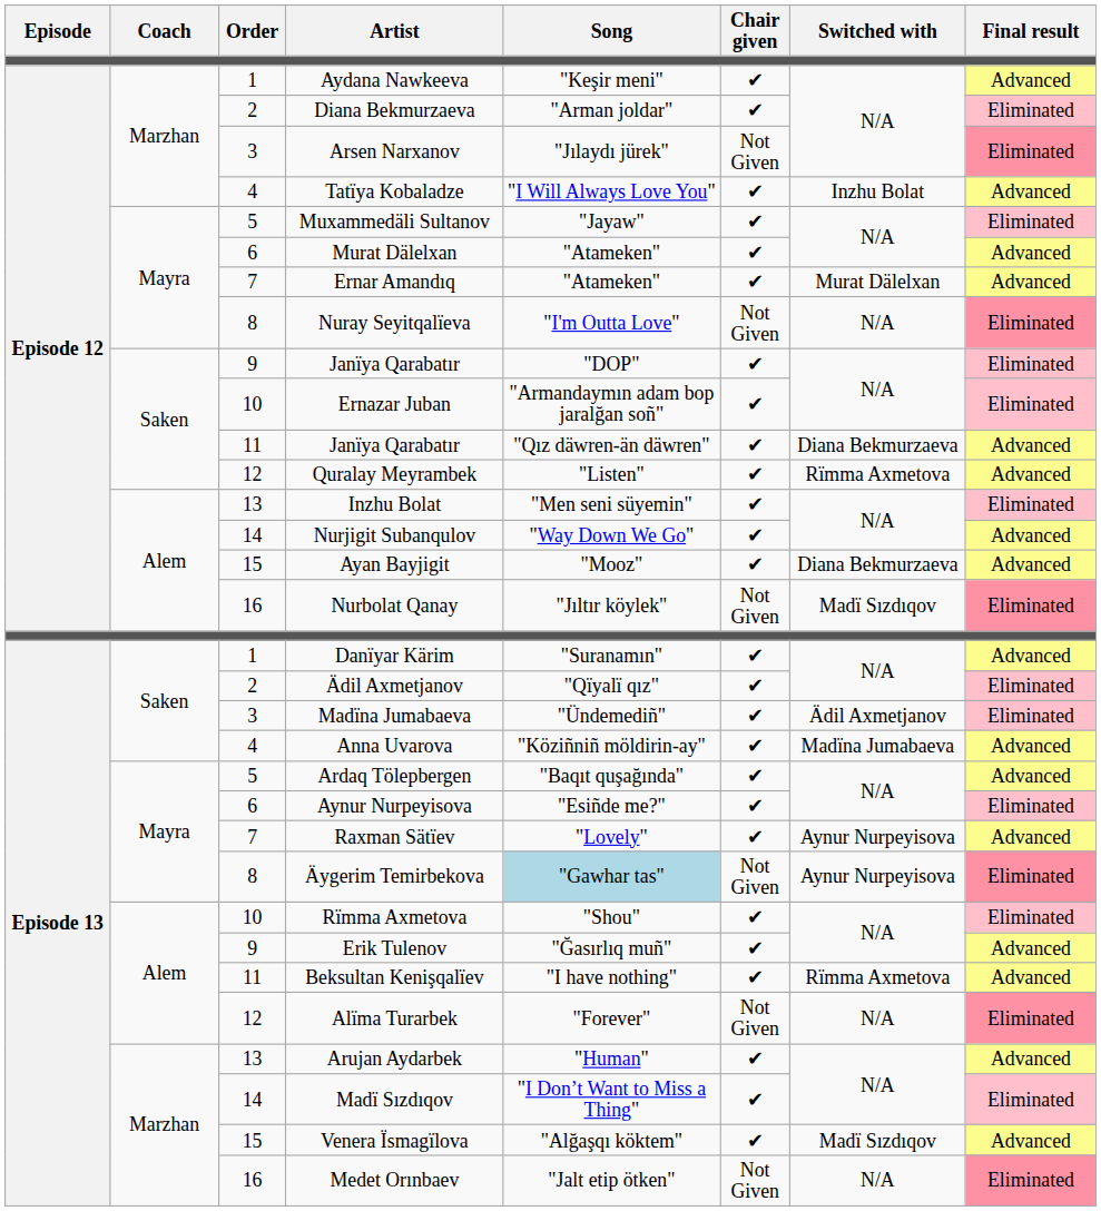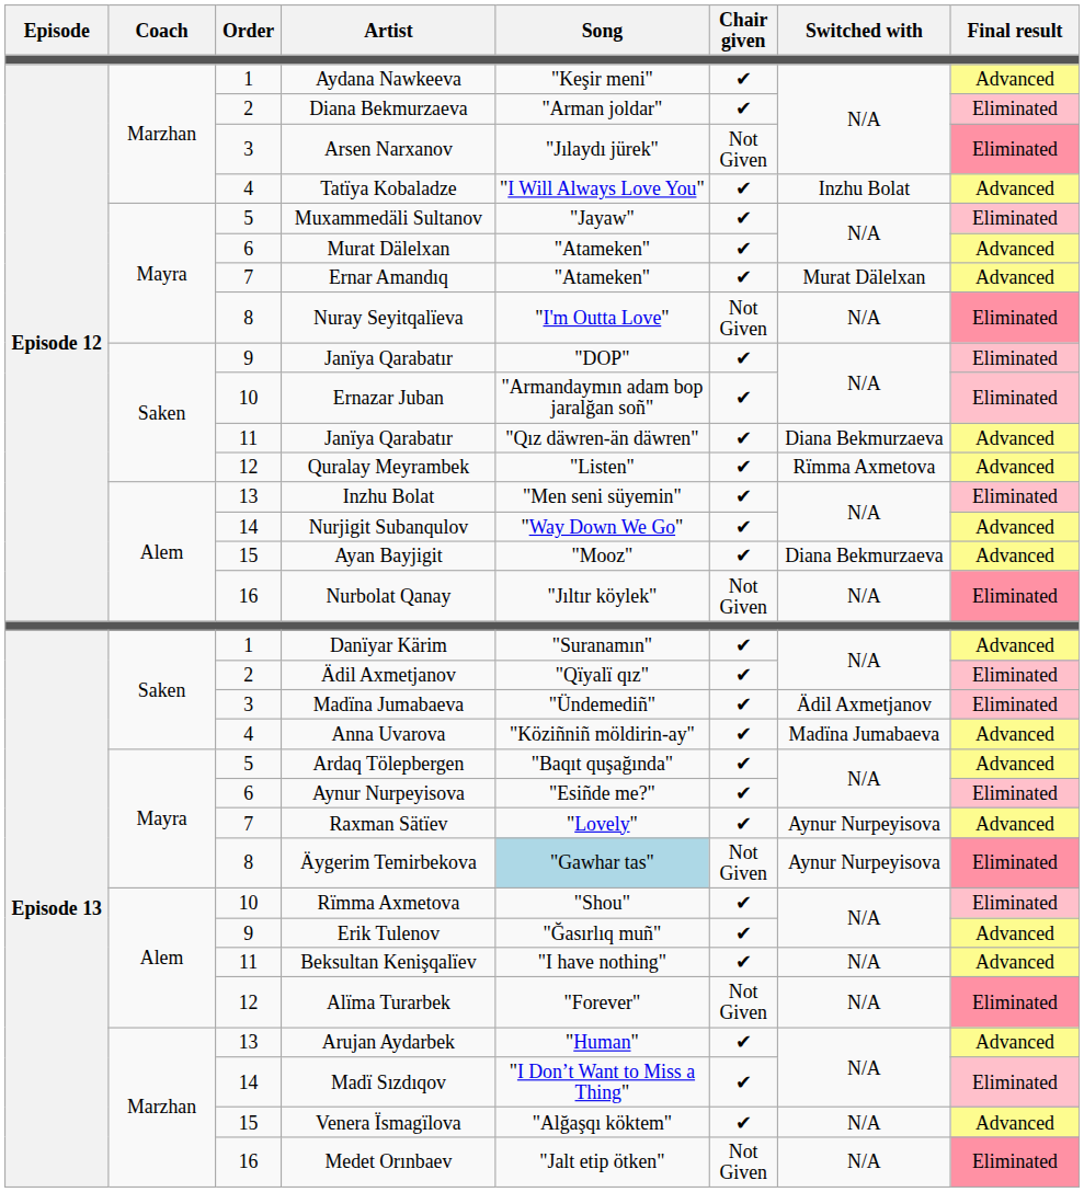Nurbolat Qanay | Switched with: Madï Sızdıqov -> N/A
Beksultan Kenişqalïev | Switched with: Rïmma Axmetova -> N/A
Venera Ïsmagïlova | Switched with: Madï Sızdıqov -> N/A
